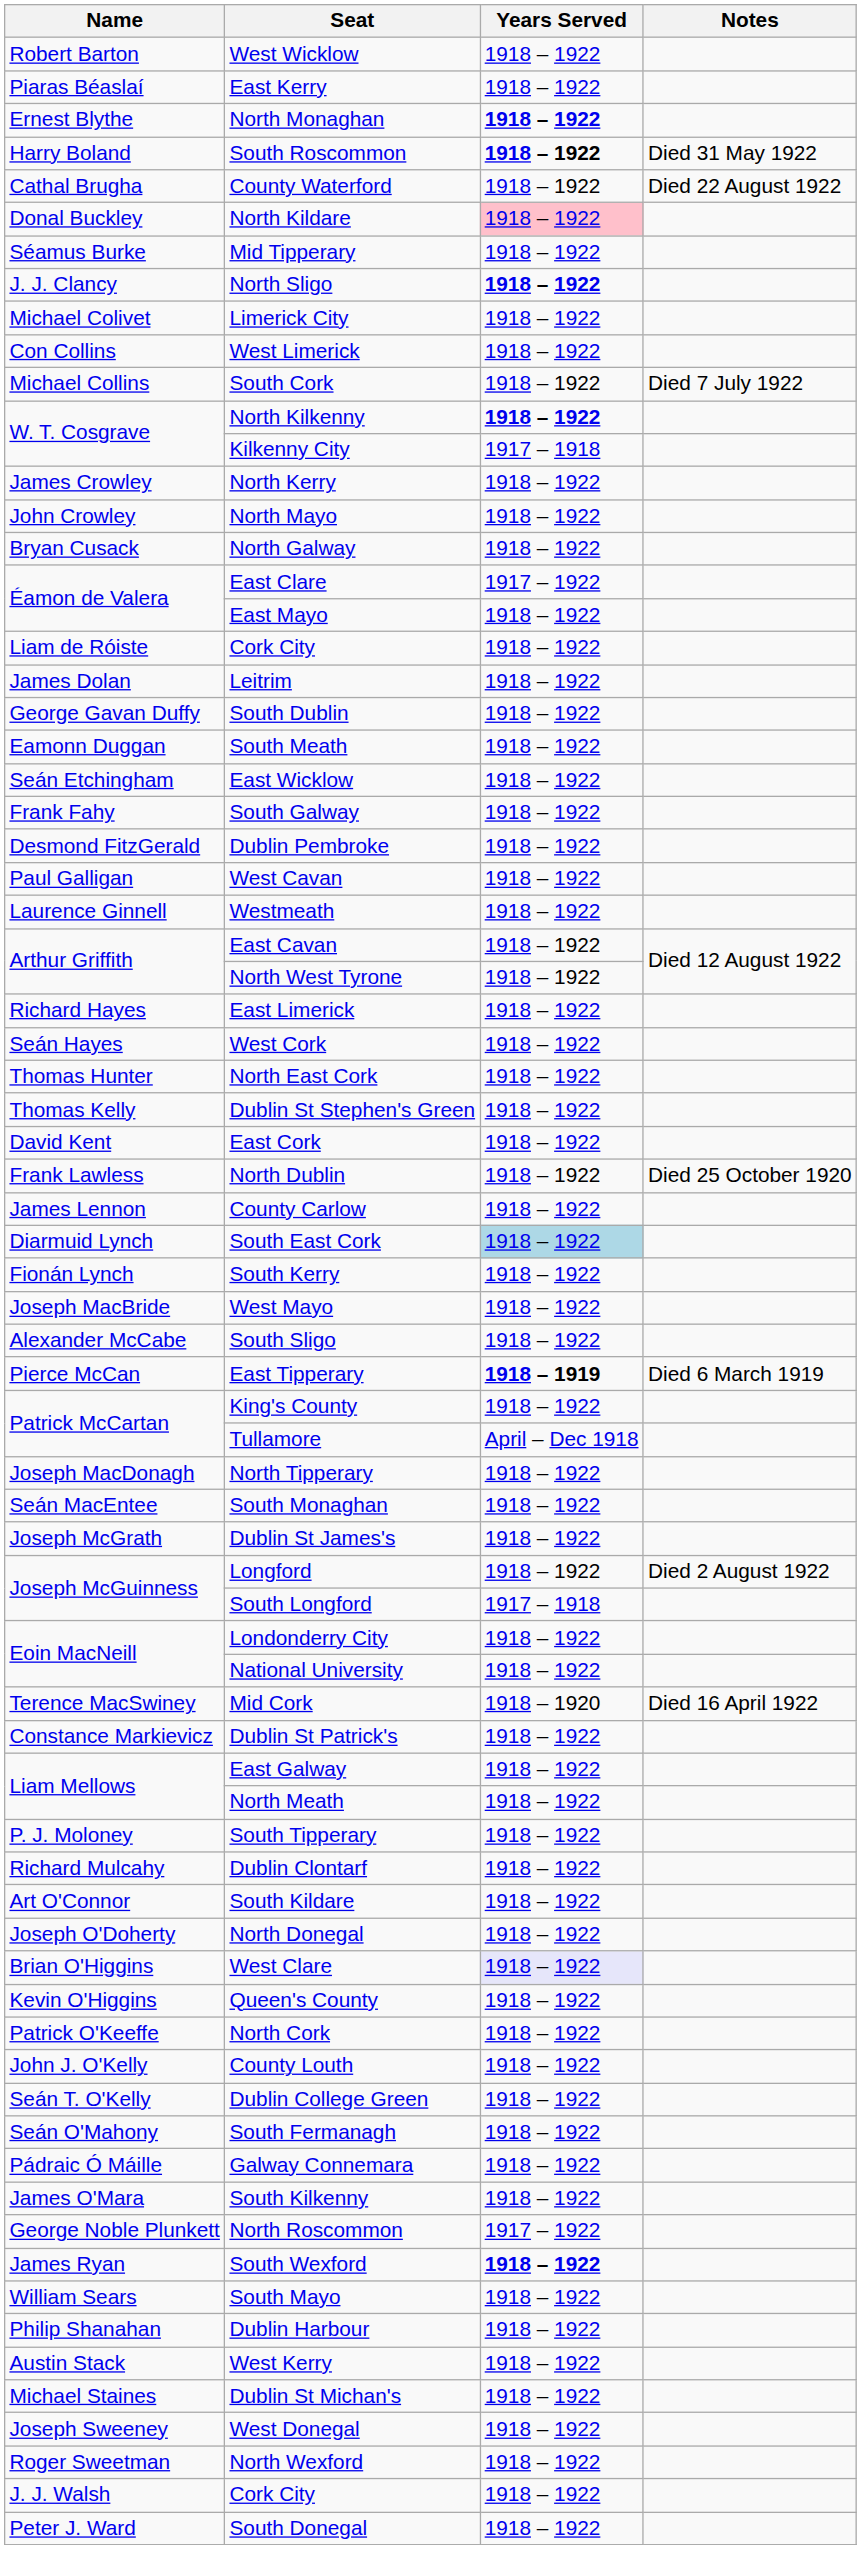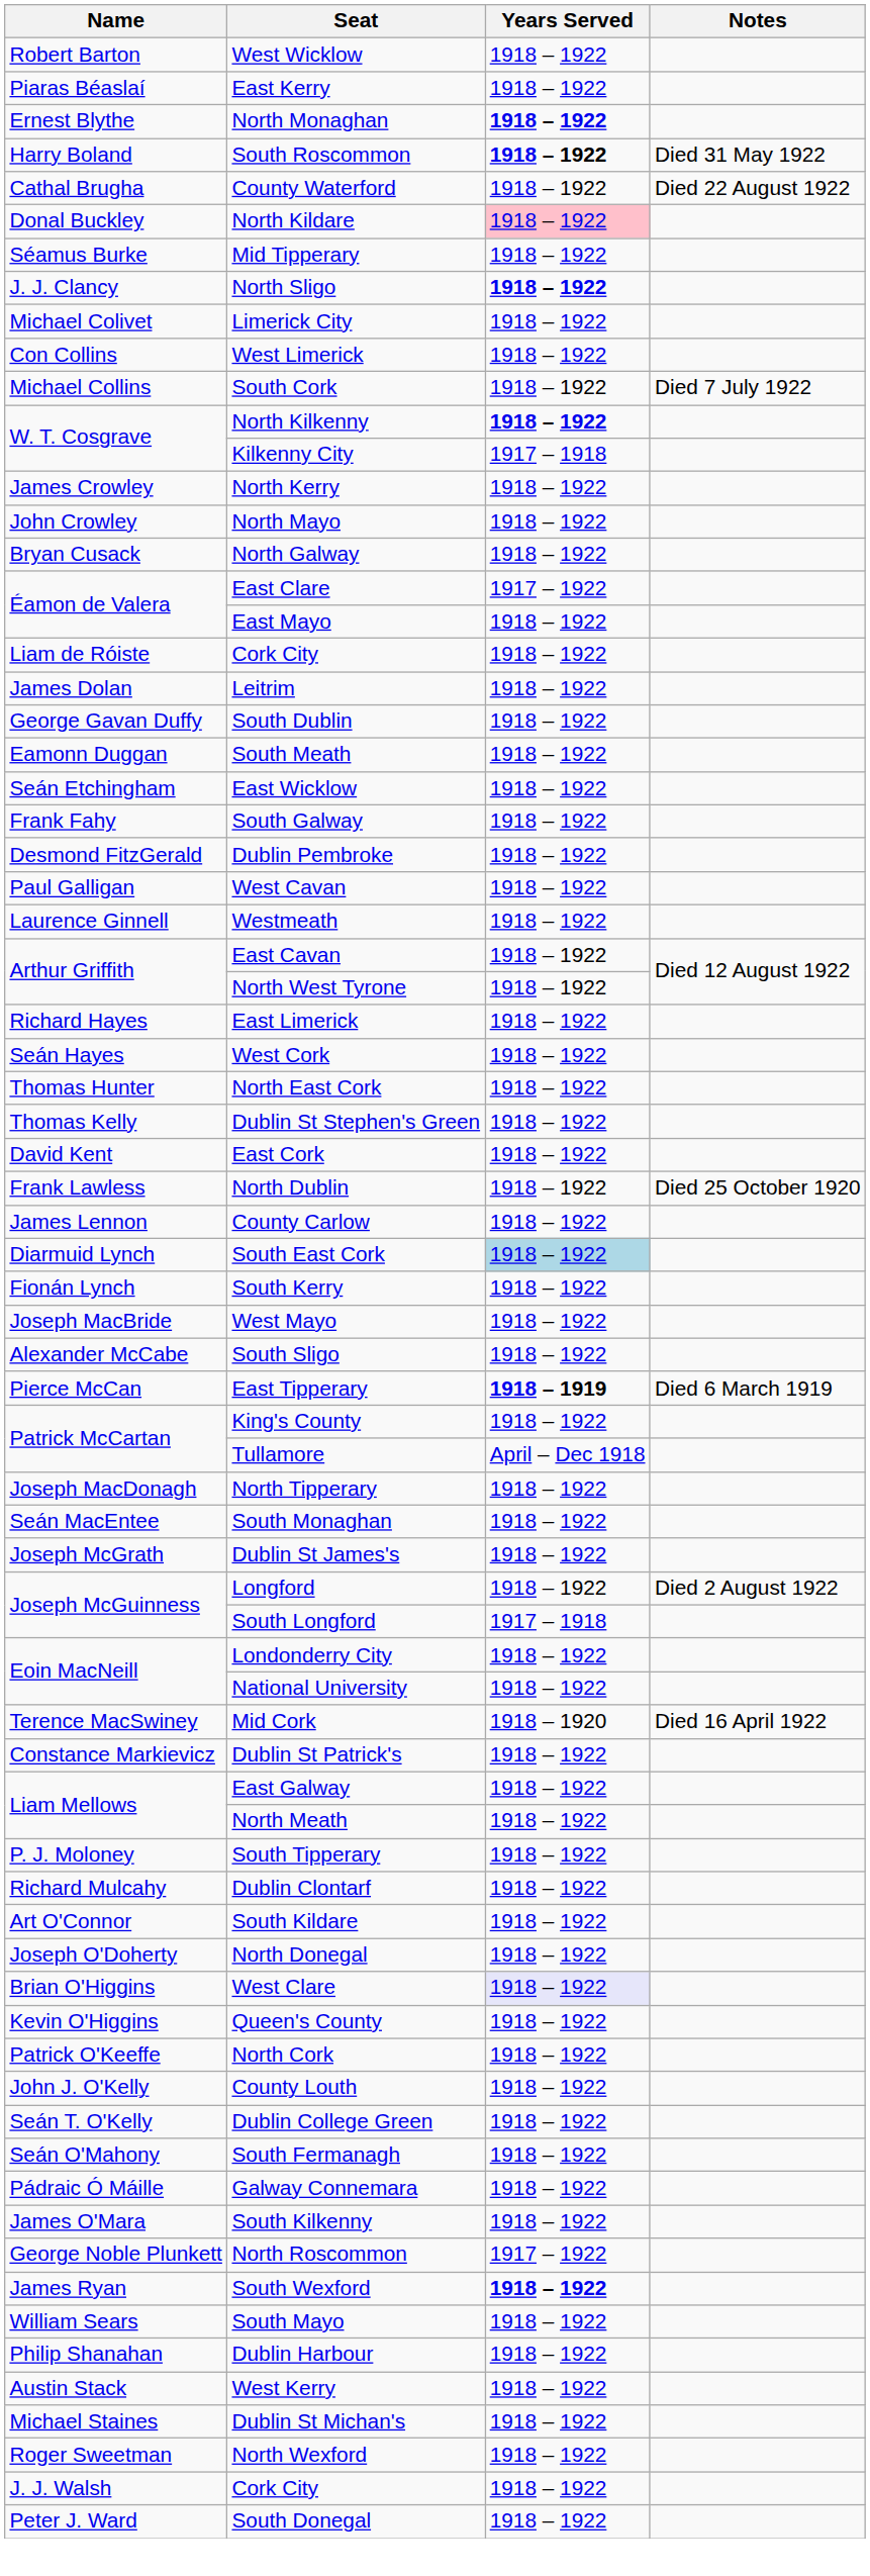- row: Joseph Sweeney | West Donegal | 1918 – 1922
